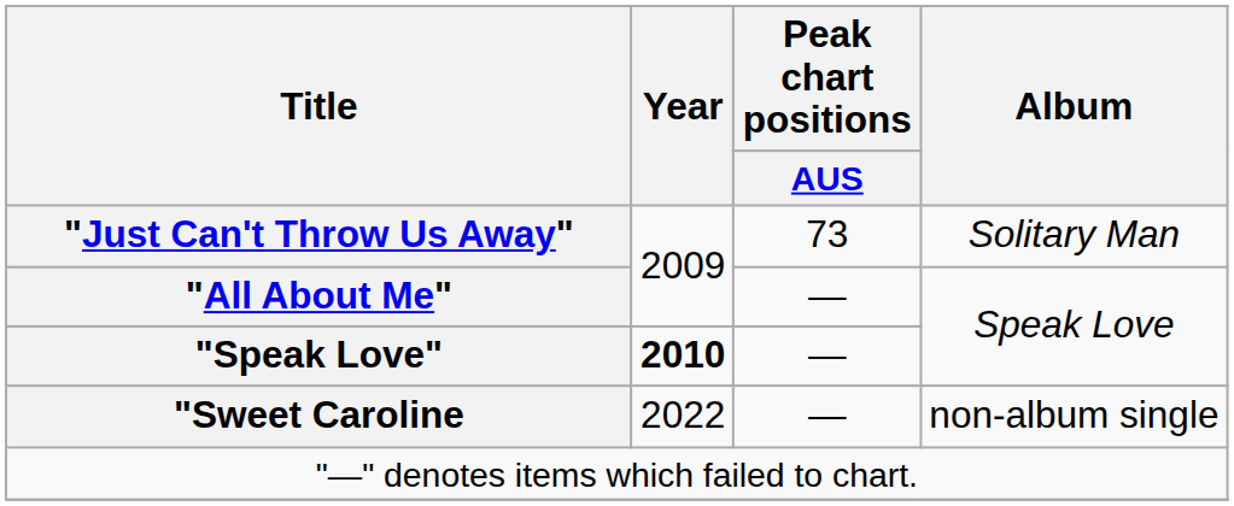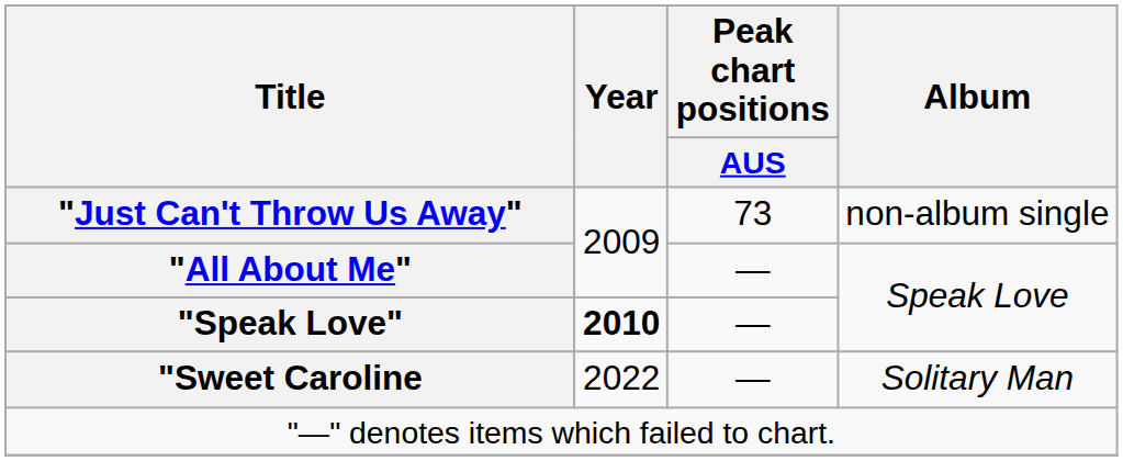"Just Can't Throw Us Away" | Album: Solitary Man -> non-album single
"Sweet Caroline | Album: non-album single -> Solitary Man
